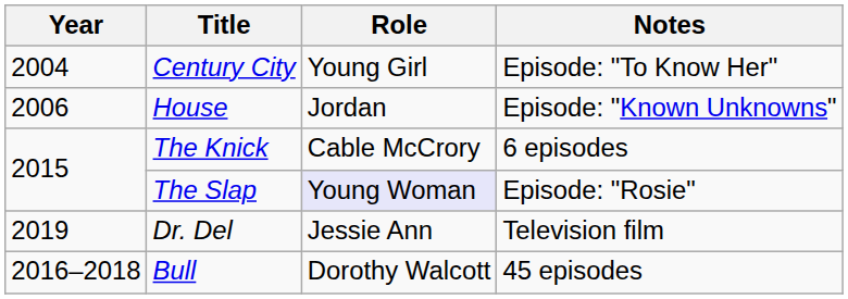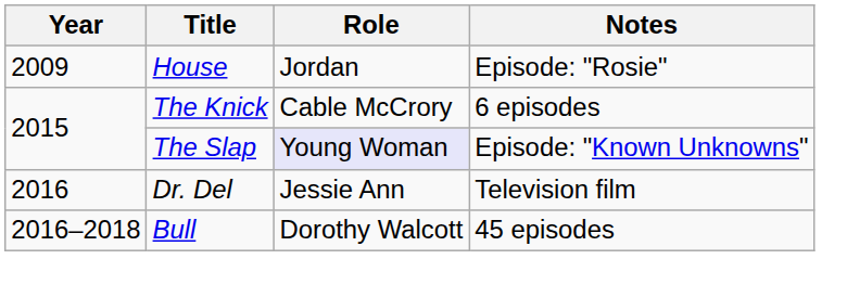- row: 2004 | Century City | Young Girl | Episode: "To Know Her"
House | Year: 2006 -> 2009
House | Notes: Episode: "Known Unknowns" -> Episode: "Rosie"
The Slap | Notes: Episode: "Rosie" -> Episode: "Known Unknowns"
Dr. Del | Year: 2019 -> 2016
